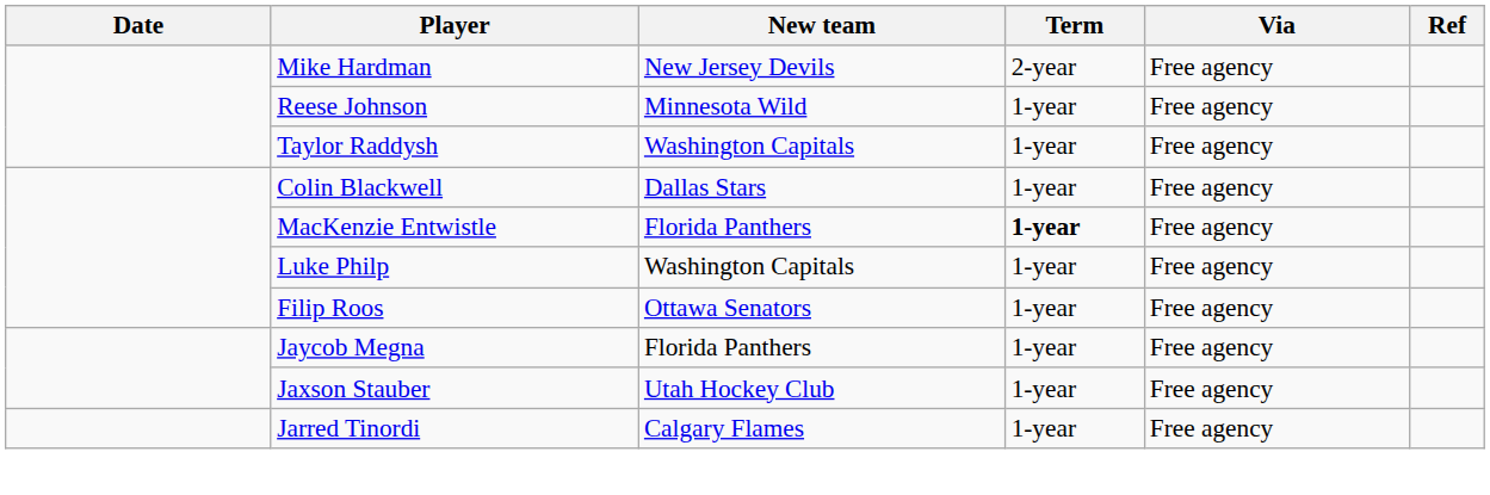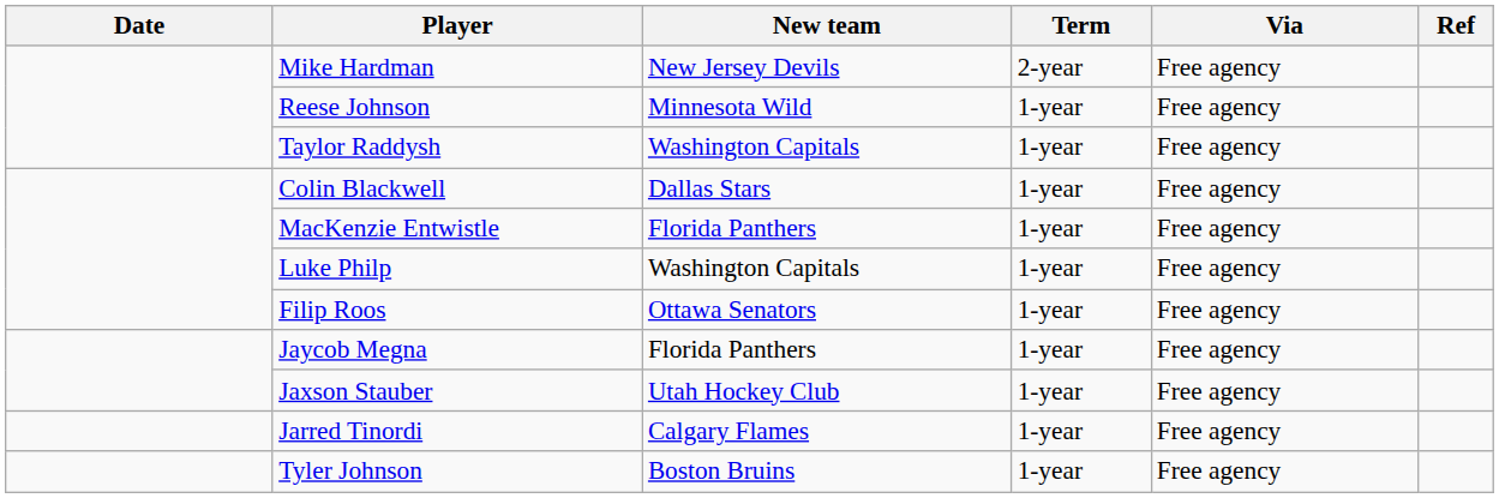MacKenzie Entwistle | Term: bold -> normal
+ row: Tyler Johnson | Boston Bruins | 1-year | Free agency
